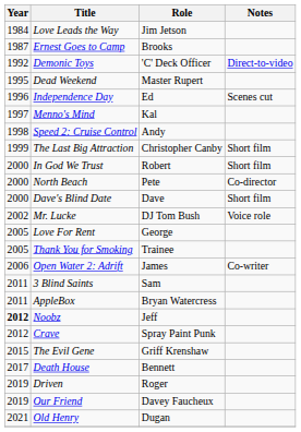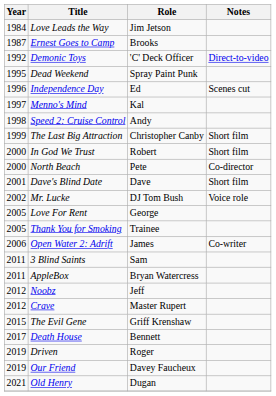Dead Weekend | Role: Master Rupert -> Spray Paint Punk
Dave's Blind Date | Year: 2000 -> 2001
Noobz | Year: bold -> normal
Crave | Role: Spray Paint Punk -> Master Rupert
